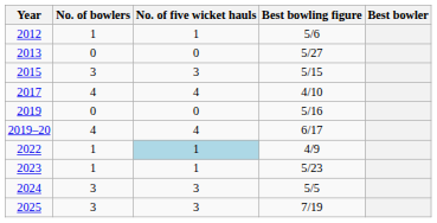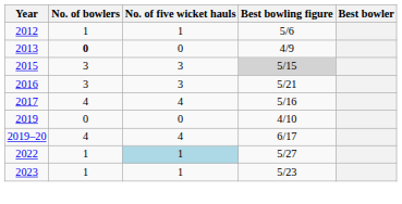2013 | No. of bowlers: normal -> bold
2013 | Best bowling figure: 5/27 -> 4/9
2015 | Best bowling figure: no background -> lightgrey background
+ row: 2016 | 3 | 3 | 5/21
2017 | Best bowling figure: 4/10 -> 5/16
2019 | Best bowling figure: 5/16 -> 4/10
2022 | Best bowling figure: 4/9 -> 5/27
- row: 2024 | 3 | 3 | 5/5
- row: 2025 | 3 | 3 | 7/19
